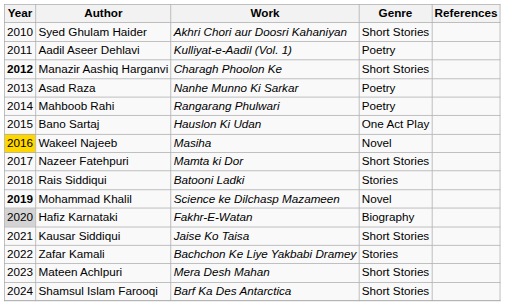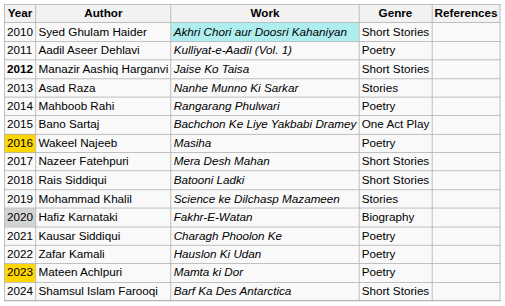Syed Ghulam Haider | Work: no background -> paleturquoise background
Manazir Aashiq Harganvi | Work: Charagh Phoolon Ke -> Jaise Ko Taisa
Asad Raza | Genre: Poetry -> Stories
Bano Sartaj | Work: Hauslon Ki Udan -> Bachchon Ke Liye Yakbabi Dramey
Wakeel Najeeb | Genre: Novel -> Poetry
Nazeer Fatehpuri | Work: Mamta ki Dor -> Mera Desh Mahan
Rais Siddiqui | Genre: Stories -> Short Stories
Mohammad Khalil | Year: bold -> normal
Mohammad Khalil | Genre: Novel -> Stories
Kausar Siddiqui | Work: Jaise Ko Taisa -> Charagh Phoolon Ke
Kausar Siddiqui | Genre: Short Stories -> Poetry
Zafar Kamali | Work: Bachchon Ke Liye Yakbabi Dramey -> Hauslon Ki Udan
Zafar Kamali | Genre: Stories -> Poetry
Mateen Achlpuri | Year: no background -> gold background
Mateen Achlpuri | Work: Mera Desh Mahan -> Mamta ki Dor
Mateen Achlpuri | Genre: Short Stories -> Poetry
